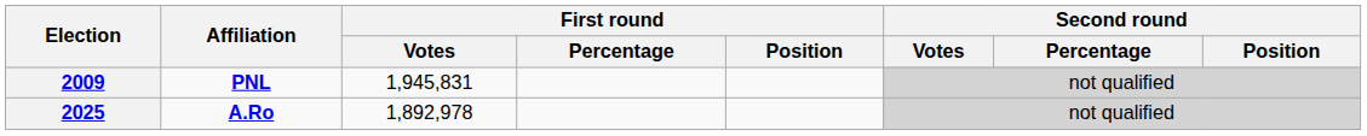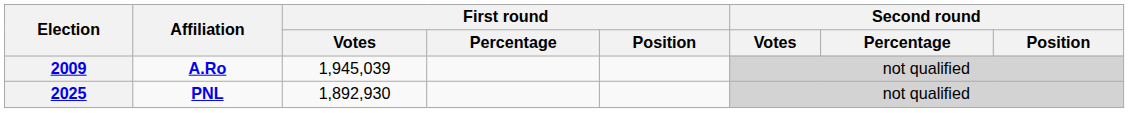2009 | Affiliation: PNL -> A.Ro
2009 | First round / Votes: 1,945,831 -> 1,945,039
2025 | Affiliation: A.Ro -> PNL
2025 | First round / Votes: 1,892,978 -> 1,892,930
